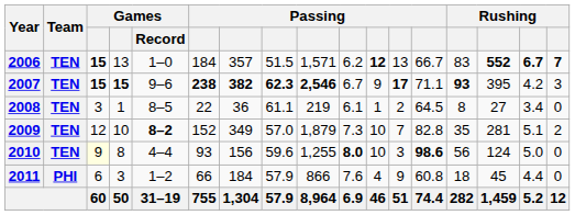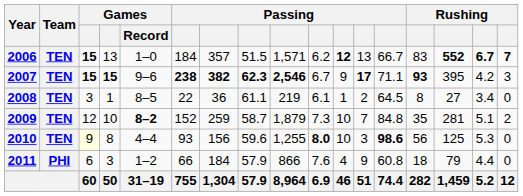2009 | column 7: 349 -> 259
2009 | column 8: 57.0 -> 58.7
2009 | column 13: 82.8 -> 84.8
2010 | column 15: 124 -> 125
2010 | column 16: 5.0 -> 5.3
2011 | column 15: 45 -> 79
